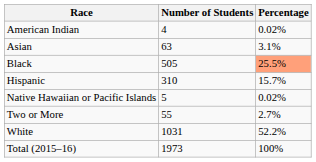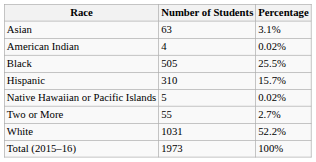rows swapped: American Indian <-> Asian
Black | Percentage: lightsalmon background -> no background
